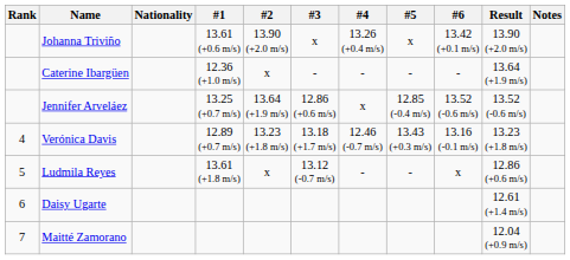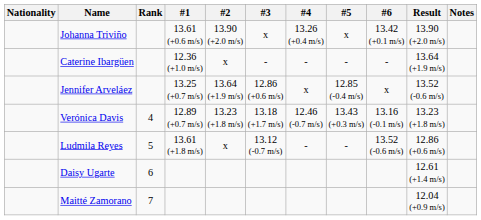columns swapped: Rank <-> Nationality
Jennifer Arveláez | #6: 13.52 (-0.6 m/s) -> x
Ludmila Reyes | #6: x -> 13.52 (-0.6 m/s)
